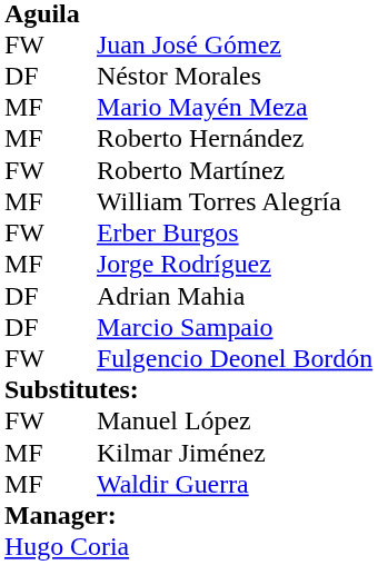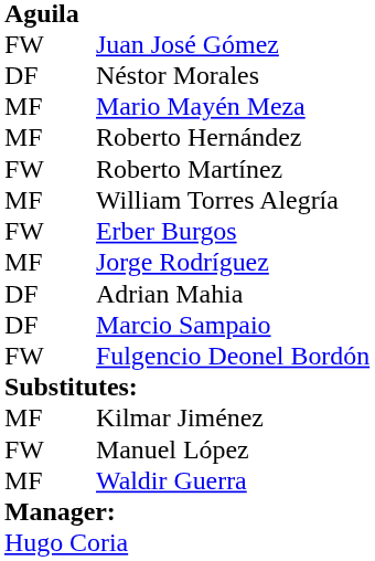rows swapped: Manuel López <-> Kilmar Jiménez
